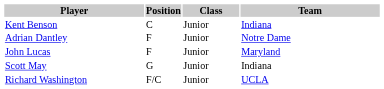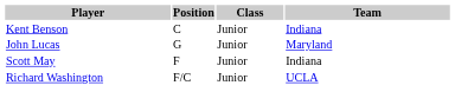- row: Adrian Dantley | F | Junior | Notre Dame
John Lucas | Position: F -> G
Scott May | Position: G -> F
